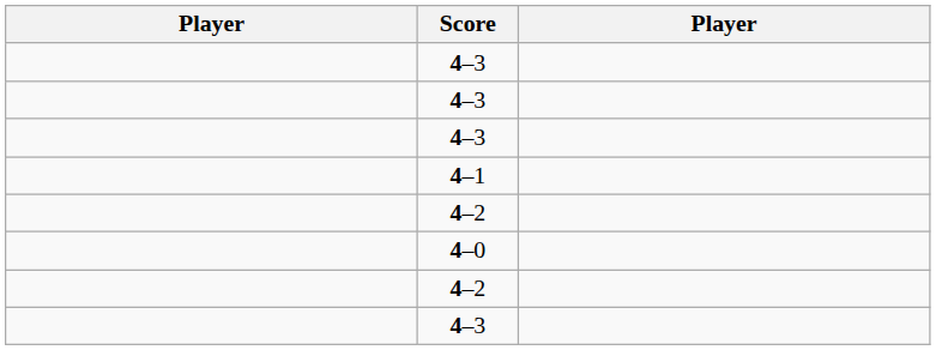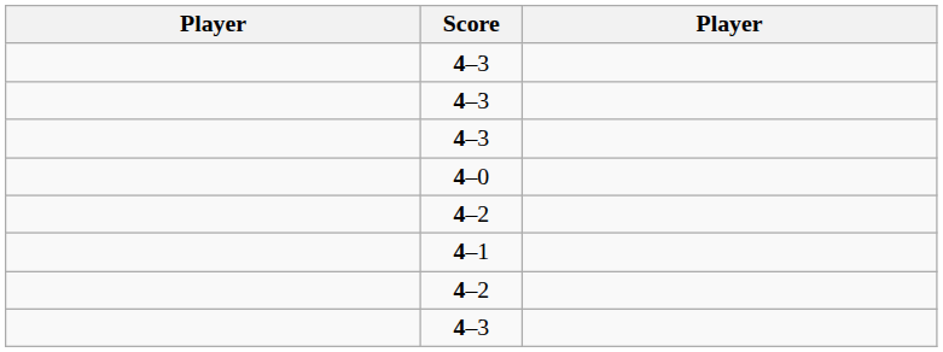rows swapped: 4–1 <-> 4–0
